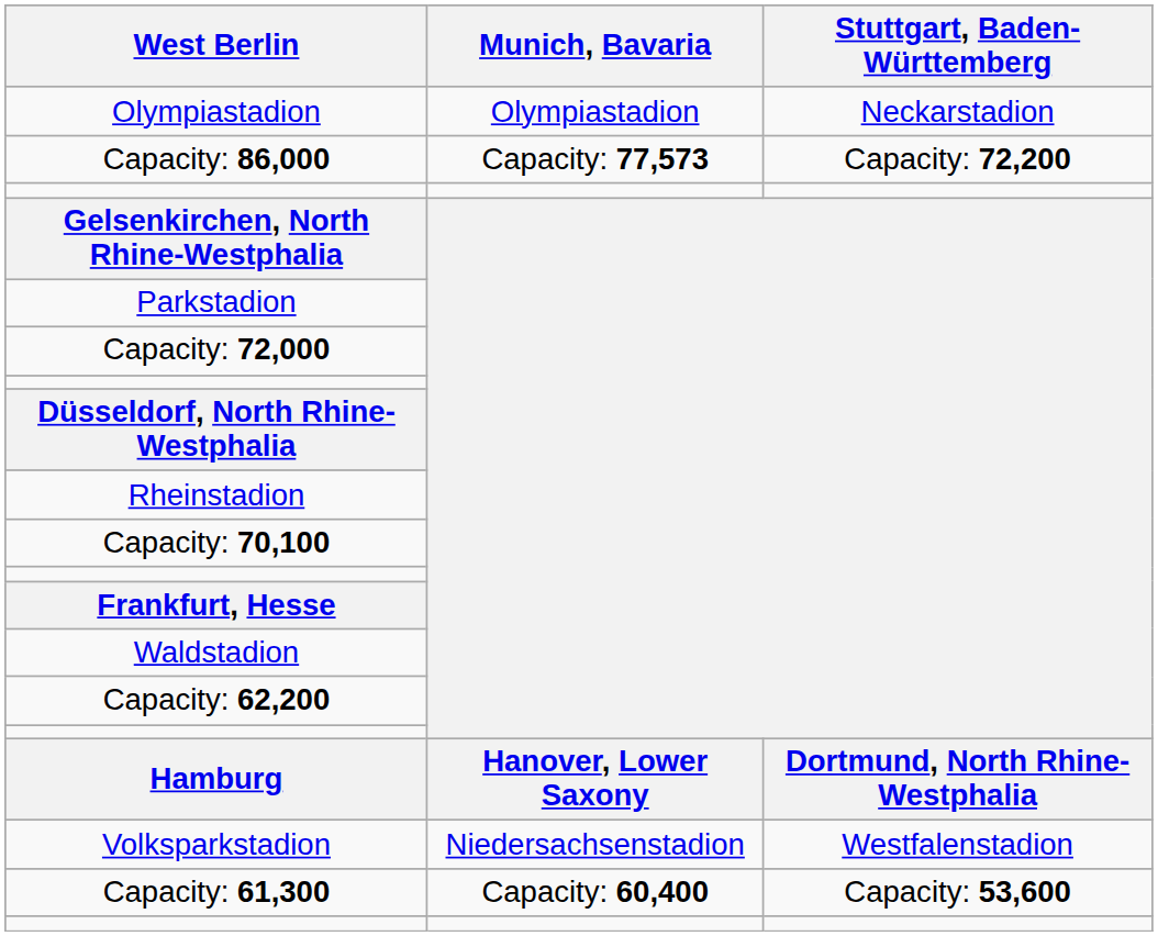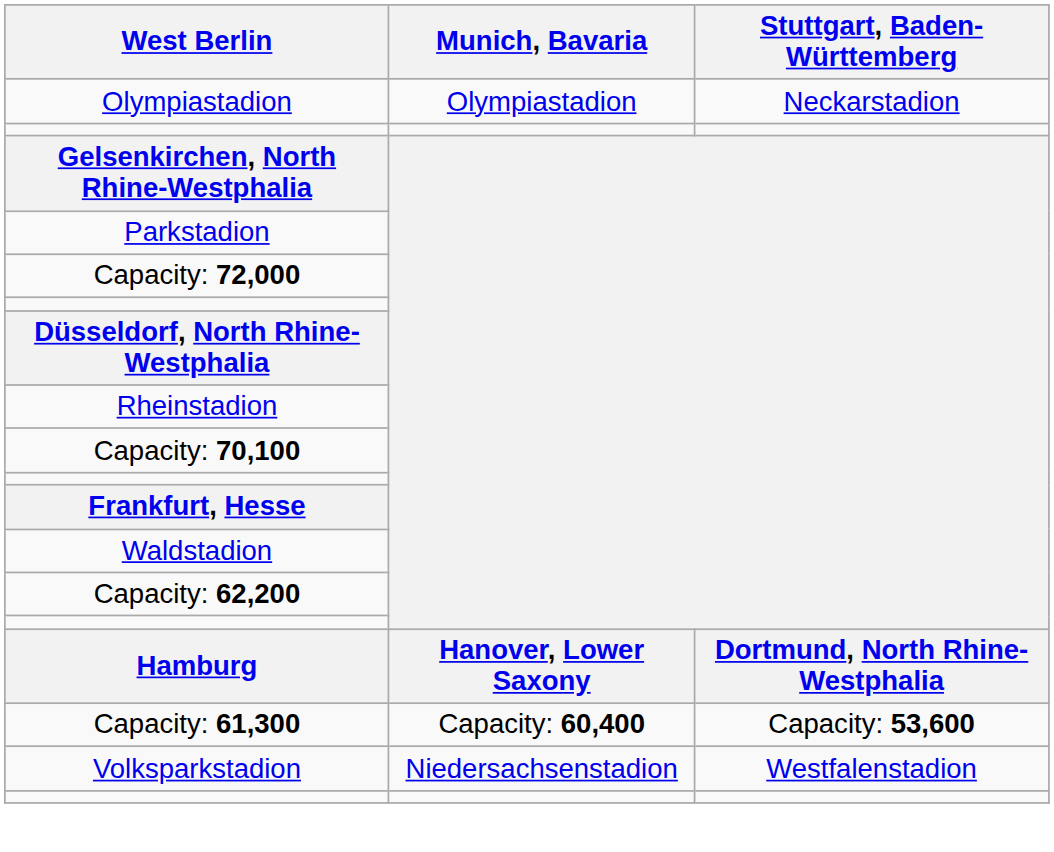- row: Capacity: 86,000 | Capacity: 77,573 | Capacity: 72,200
rows swapped: Volksparkstadion <-> Capacity: 61,300
